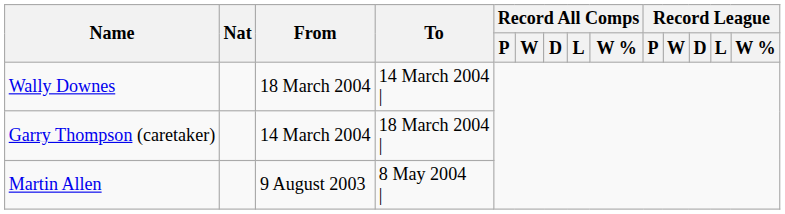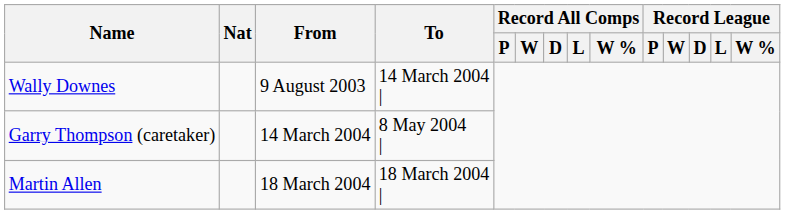Wally Downes | From: 18 March 2004 -> 9 August 2003
Garry Thompson (caretaker) | To: 18 March 2004 | -> 8 May 2004 |
Martin Allen | From: 9 August 2003 -> 18 March 2004
Martin Allen | To: 8 May 2004 | -> 18 March 2004 |
